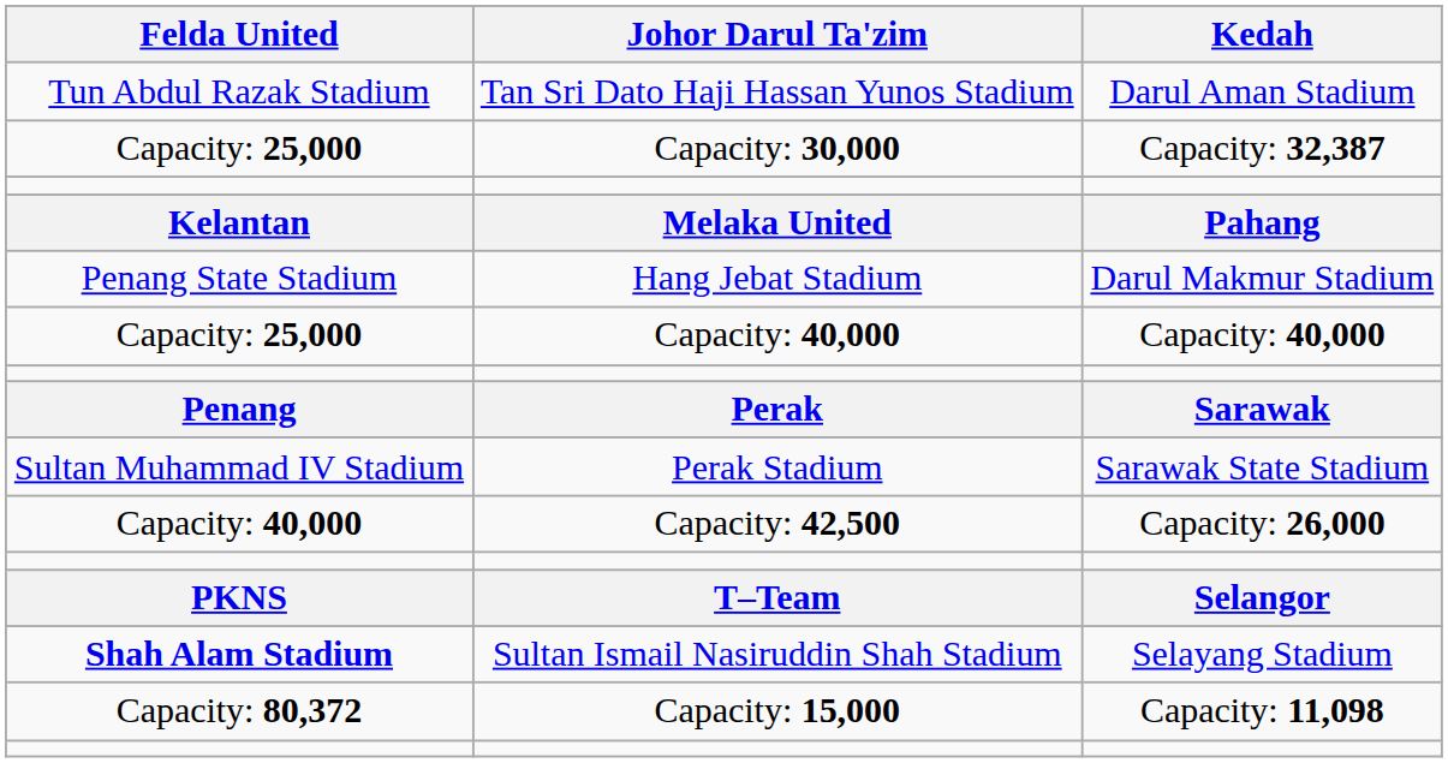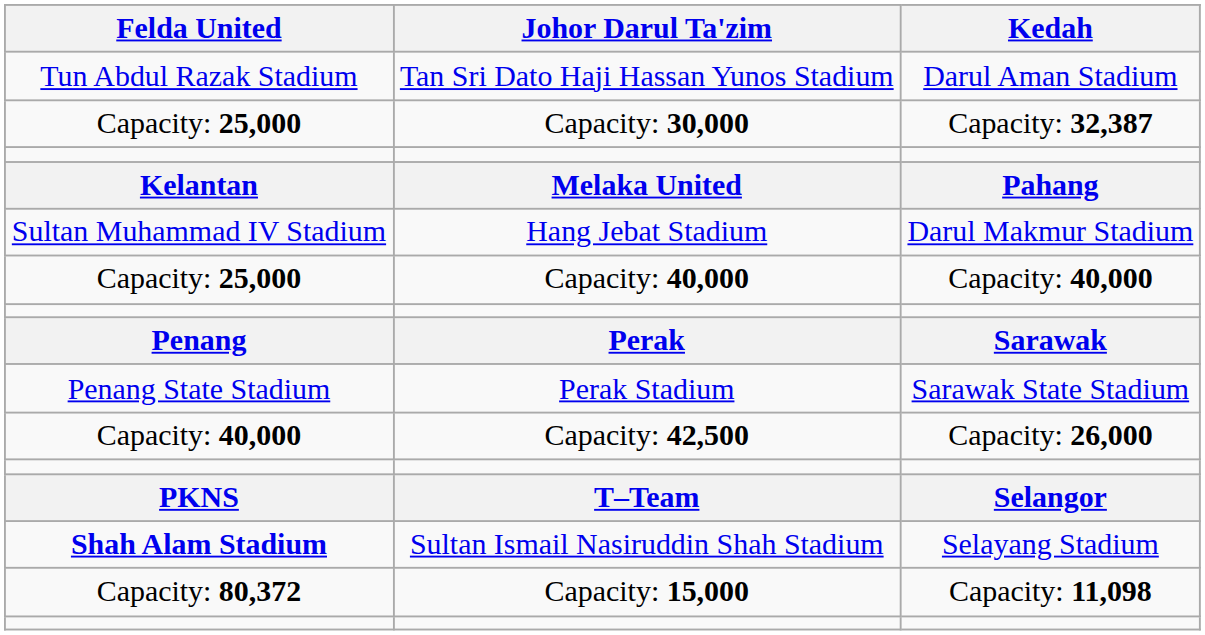Hang Jebat Stadium | Felda United: Penang State Stadium -> Sultan Muhammad IV Stadium
Perak Stadium | Felda United: Sultan Muhammad IV Stadium -> Penang State Stadium
